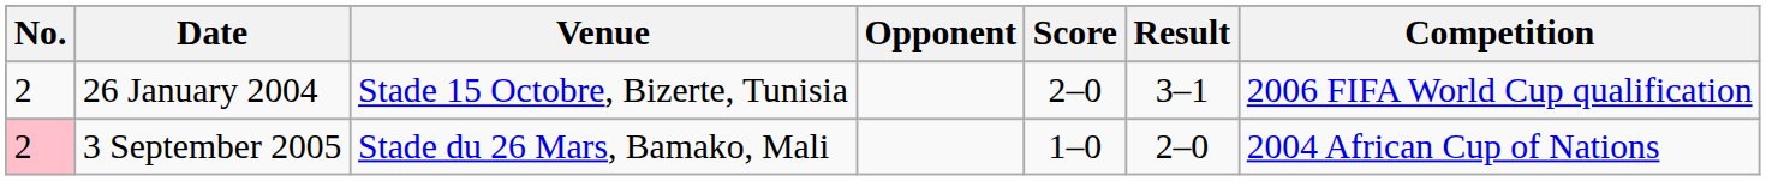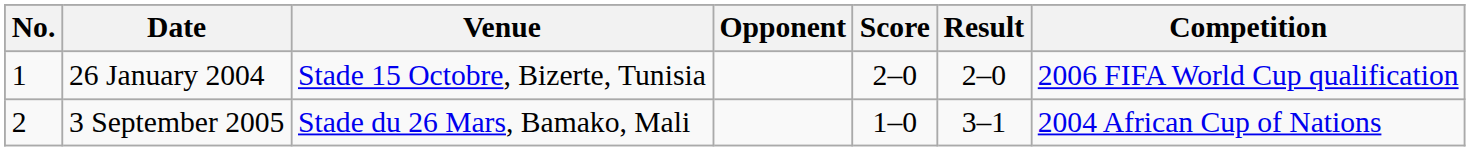26 January 2004 | No.: 2 -> 1
26 January 2004 | Result: 3–1 -> 2–0
3 September 2005 | No.: pink background -> no background
3 September 2005 | Result: 2–0 -> 3–1
